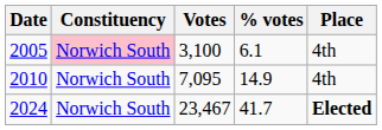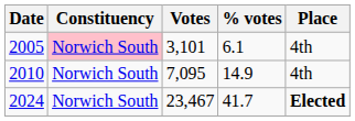2005 | Votes: 3,100 -> 3,101
